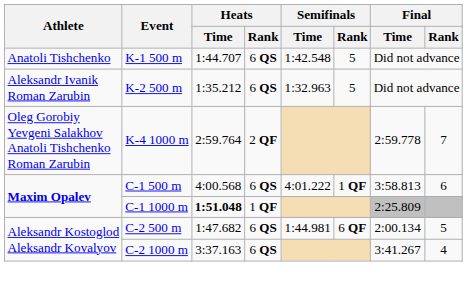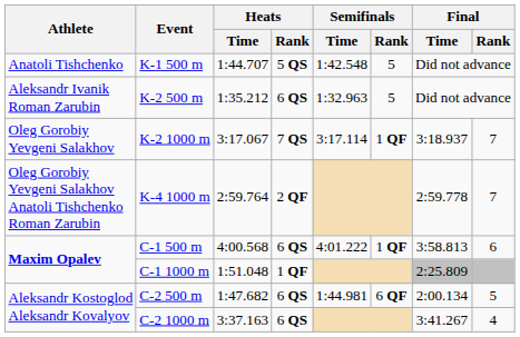K-1 500 m | Heats / Rank: 6 QS -> 5 QS
+ row: Oleg Gorobiy Yevgeni Salakhov | K-2 1000 m | 3:17.067 | 7 QS | 3:17.114 | 1 QF | 3:18.937 | 7
C-1 1000 m | Heats / Time: bold -> normal
